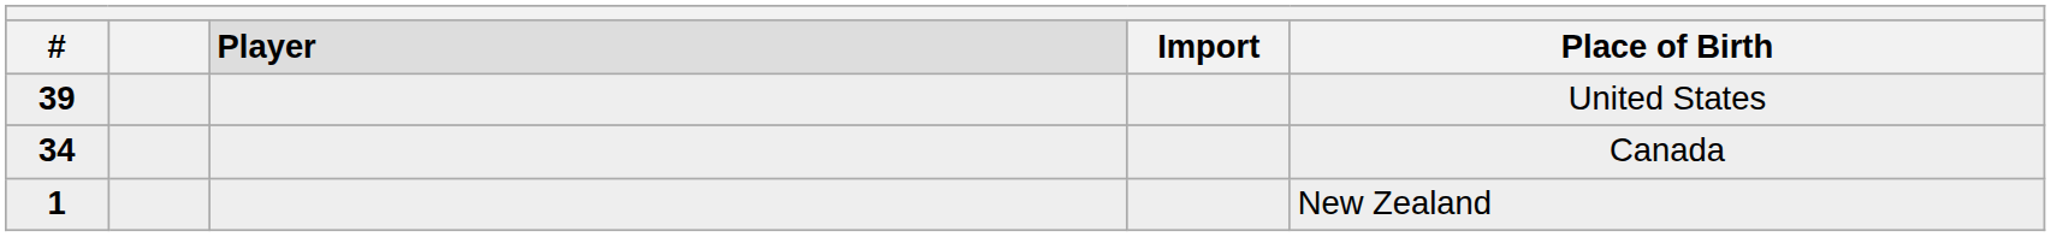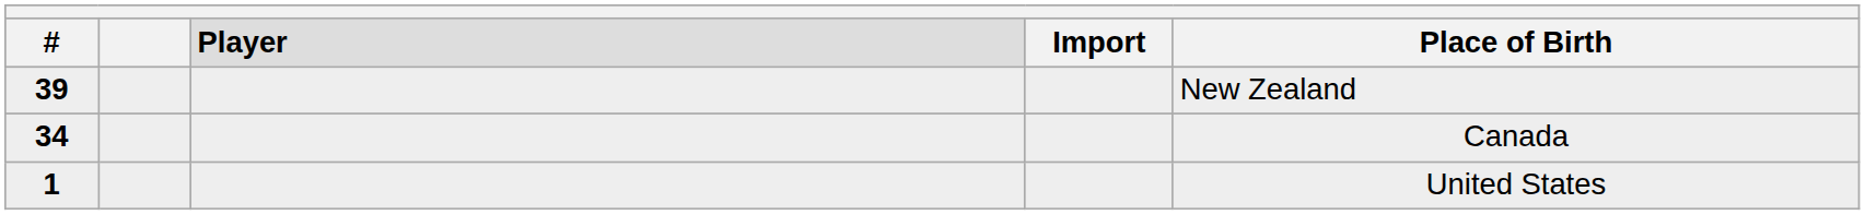39 | Place of Birth: United States -> New Zealand
1 | Place of Birth: New Zealand -> United States
